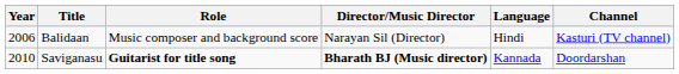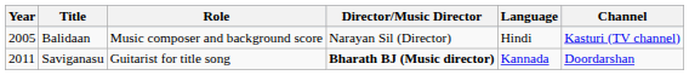Balidaan | Year: 2006 -> 2005
Saviganasu | Year: 2010 -> 2011
Saviganasu | Role: bold -> normal
